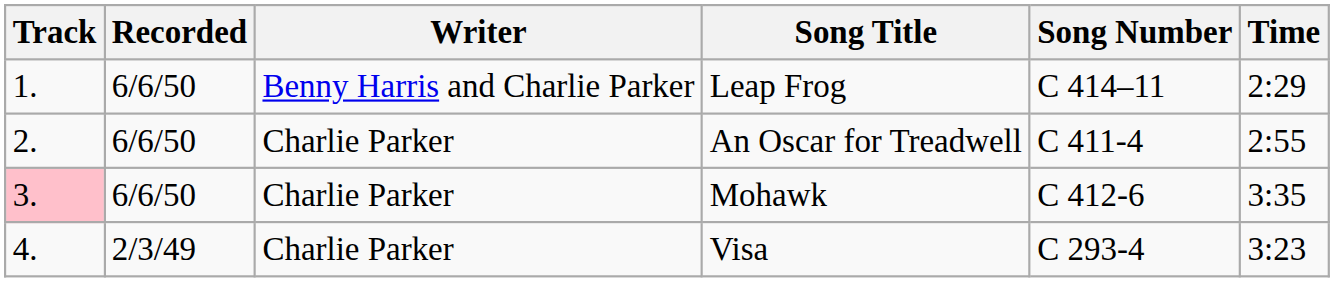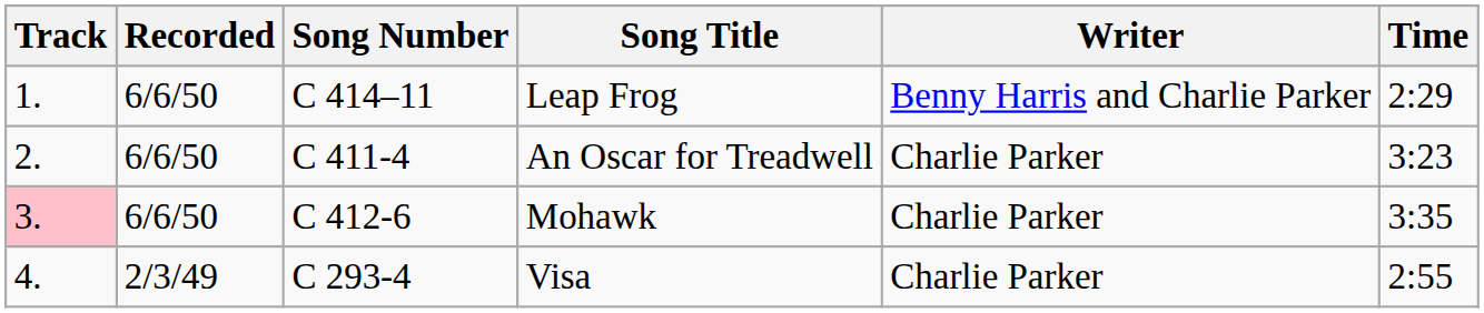columns swapped: Song Number <-> Writer
An Oscar for Treadwell | Time: 2:55 -> 3:23
Visa | Time: 3:23 -> 2:55
